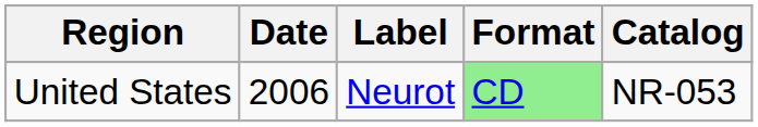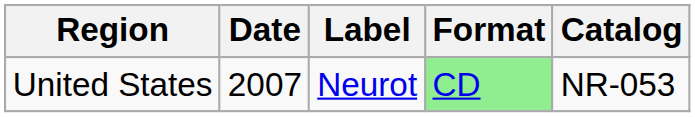United States | Date: 2006 -> 2007
